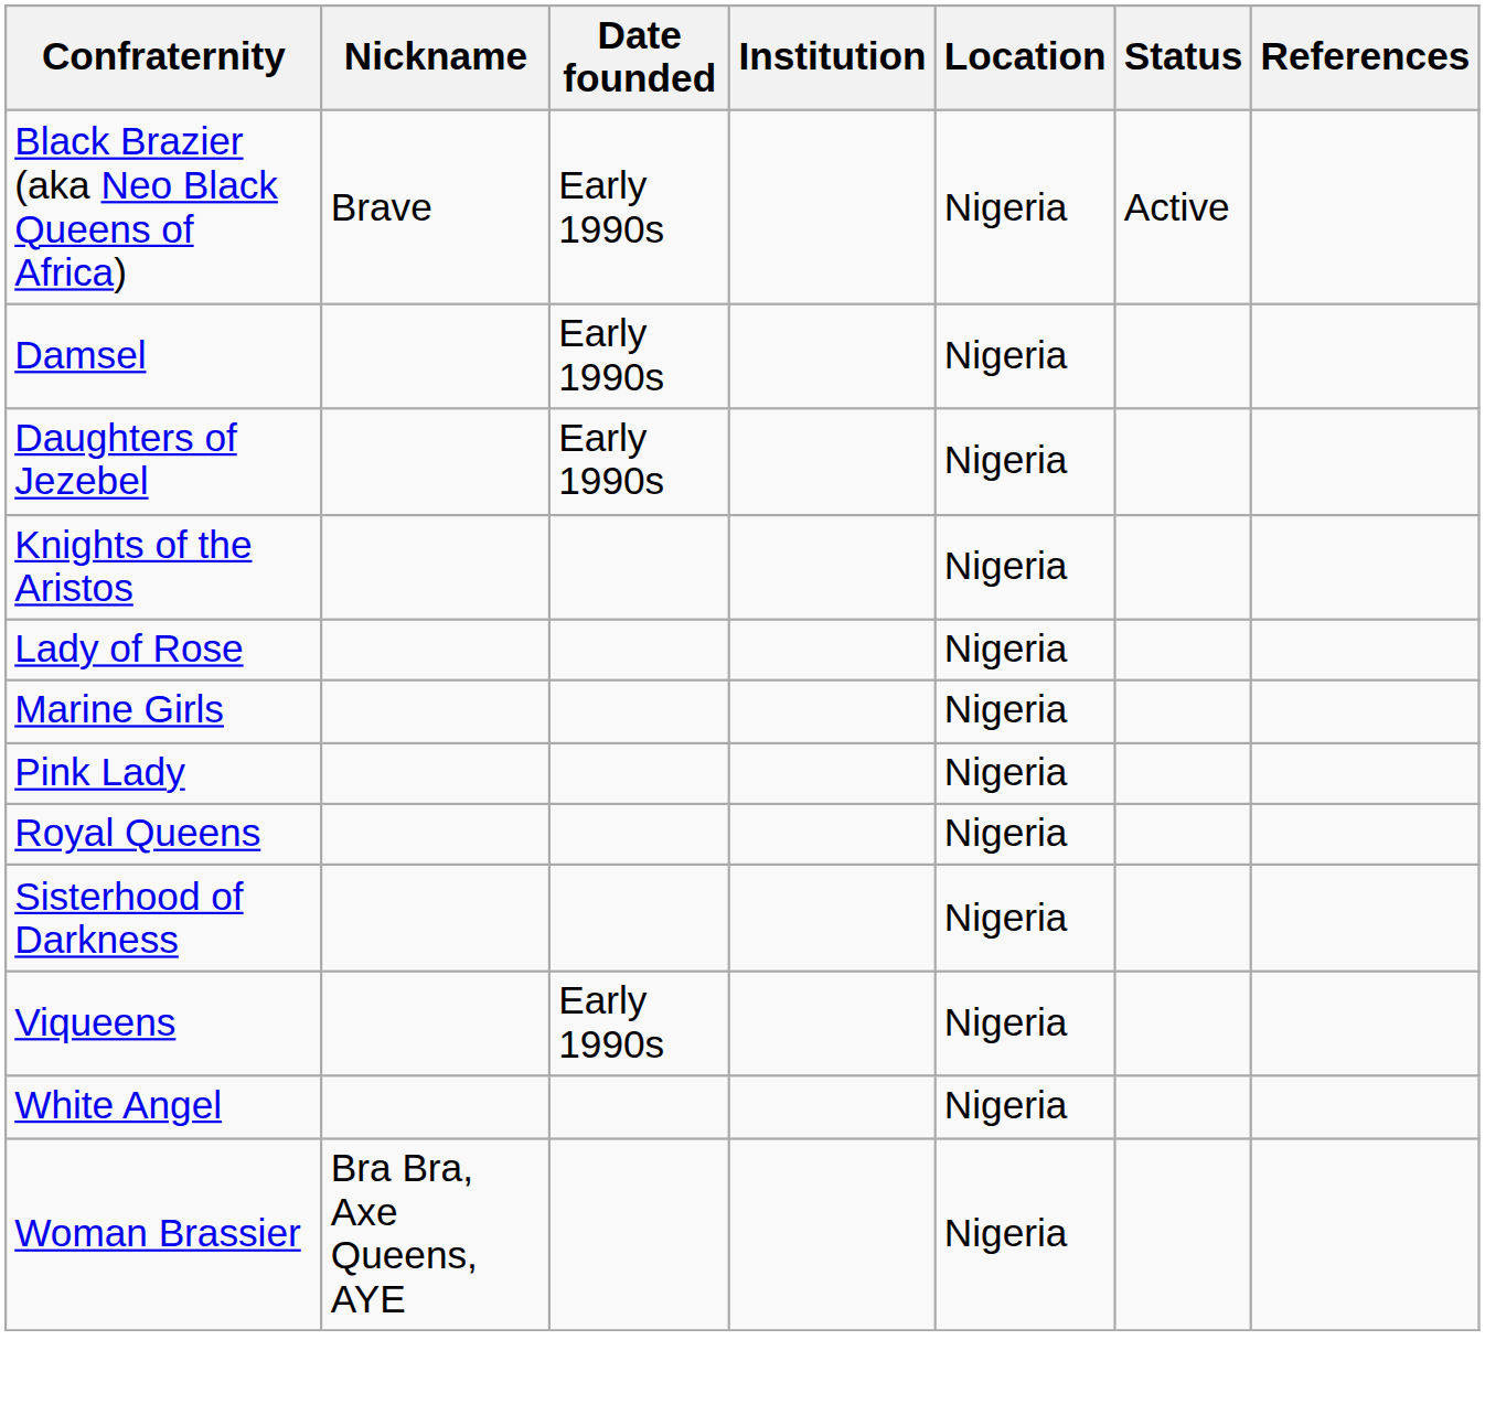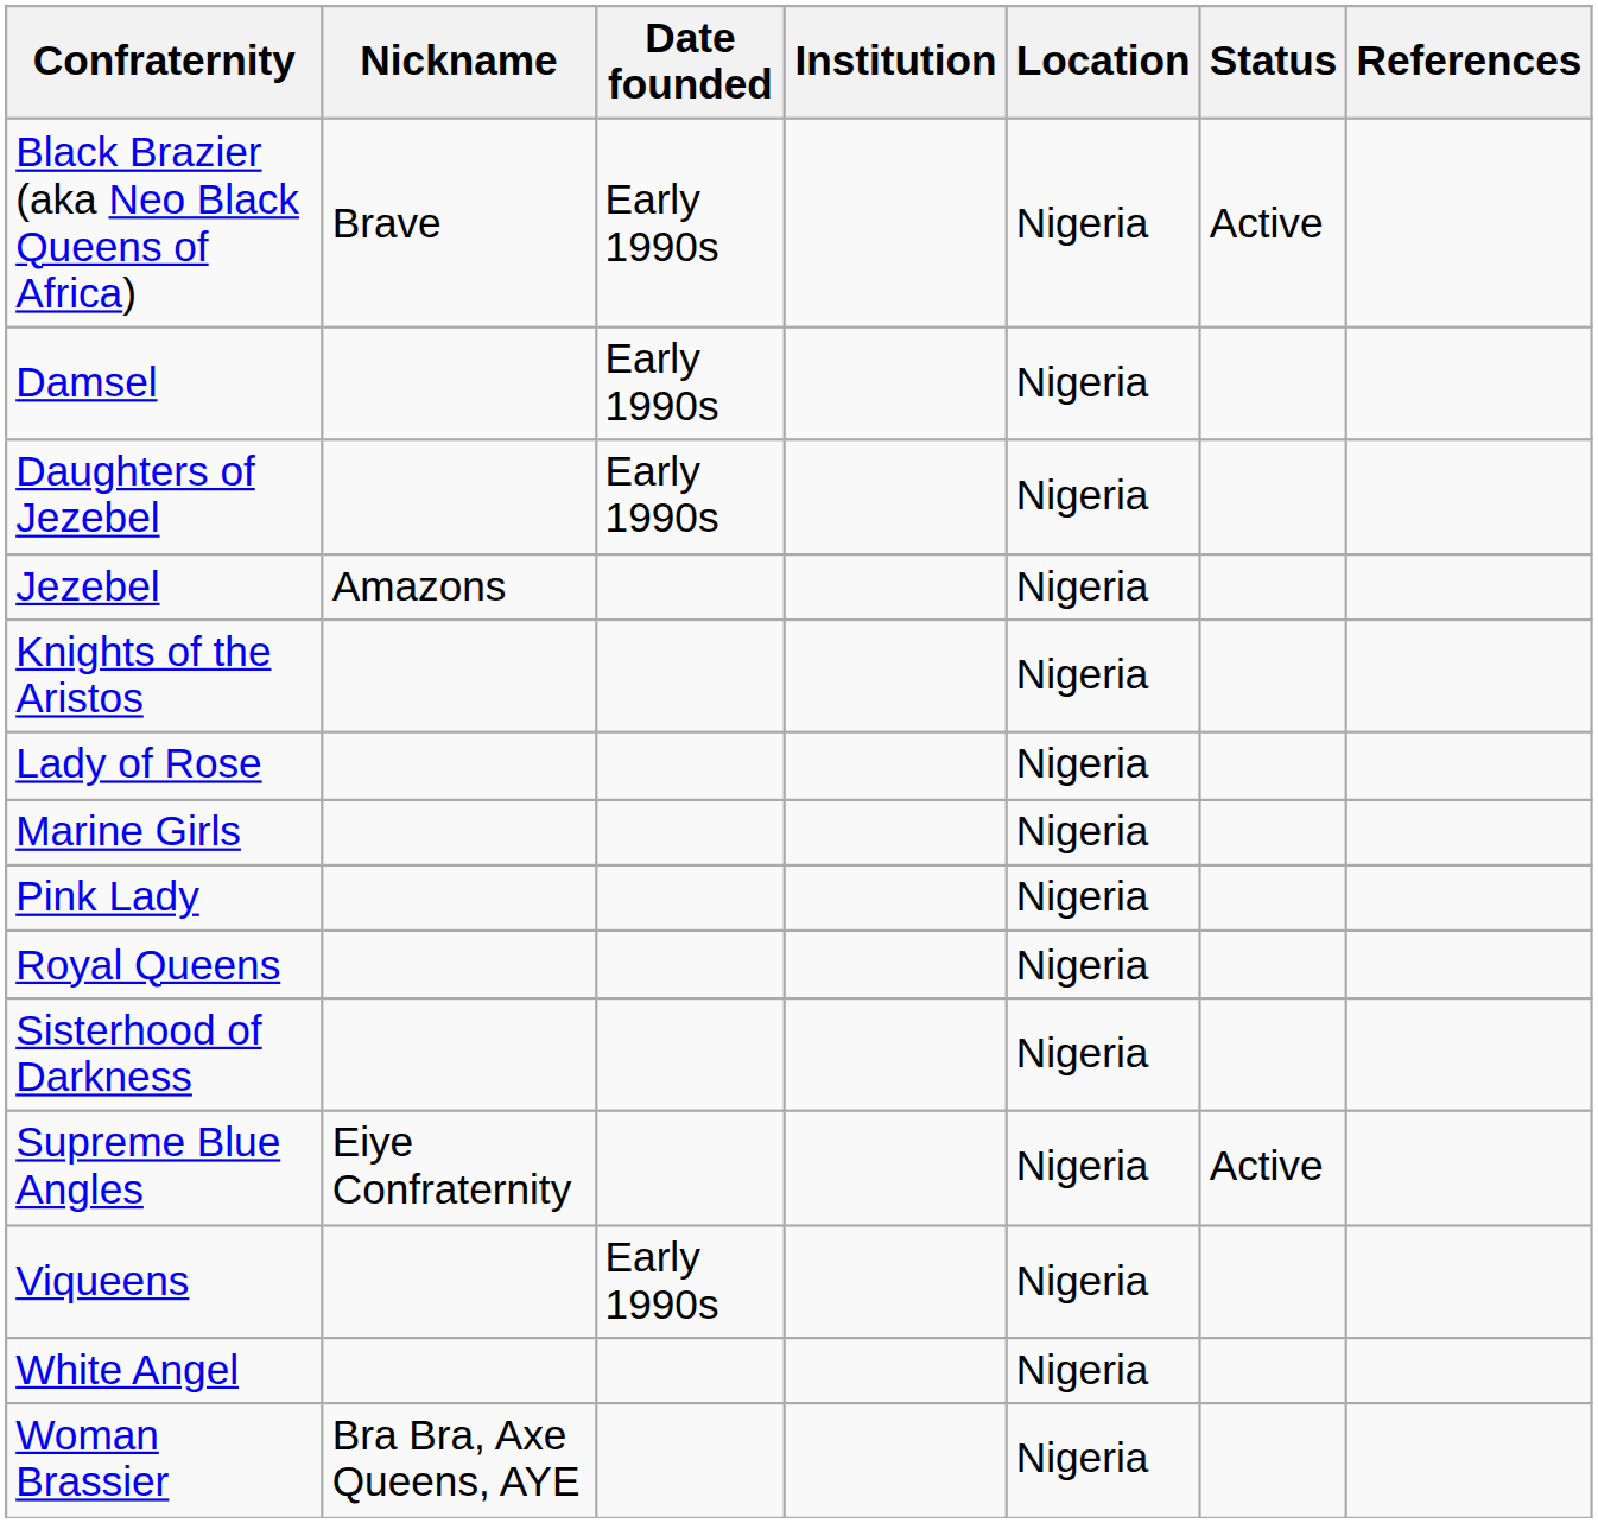+ row: Jezebel | Amazons | Nigeria
+ row: Supreme Blue Angles | Eiye Confraternity | Nigeria | Active
